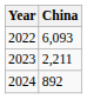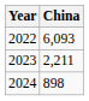2024 | China: 892 -> 898
